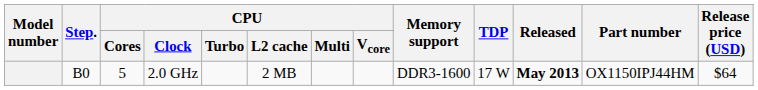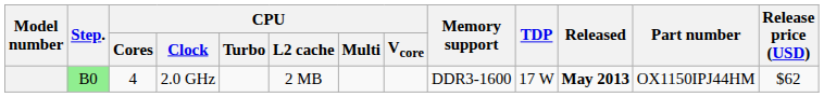2.0 GHz | Step.: no background -> lightgreen background
2.0 GHz | CPU / Cores: 5 -> 4
2.0 GHz | Release price (USD): $64 -> $62
